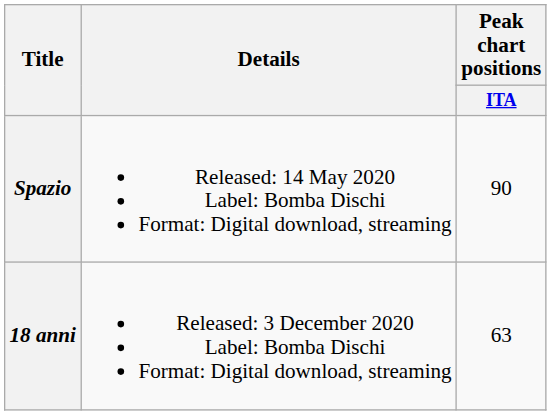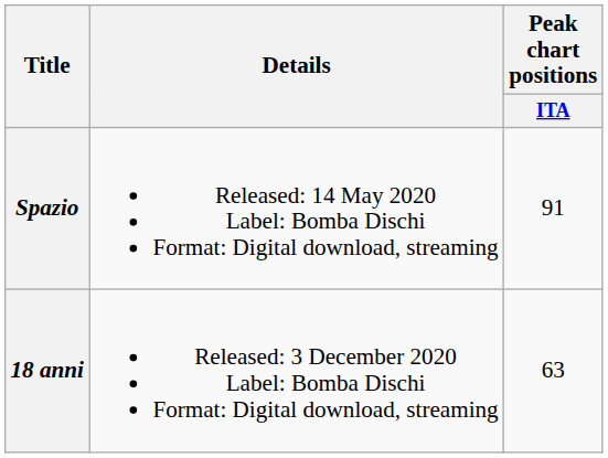Spazio | Peak chart positions / ITA: 90 -> 91
